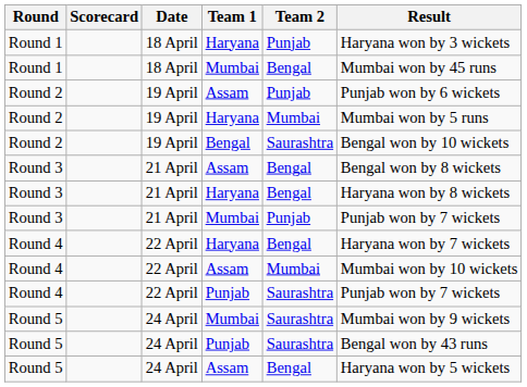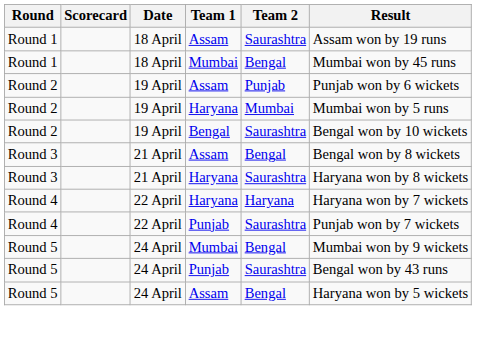- row: Round 1 | 18 April | Haryana | Punjab | Haryana won by 3 wickets
+ row: Round 1 | 18 April | Assam | Saurashtra | Assam won by 19 runs
Round 3 / Haryana | Team 2: Bengal -> Saurashtra
- row: Round 3 | 21 April | Mumbai | Punjab | Punjab won by 7 wickets
Round 4 / Haryana | Team 2: Bengal -> Haryana
- row: Round 4 | 22 April | Assam | Mumbai | Mumbai won by 10 wickets
Round 5 / Mumbai | Team 2: Saurashtra -> Bengal
